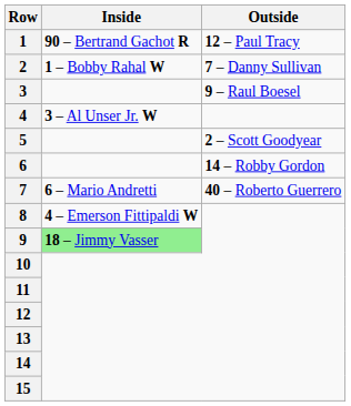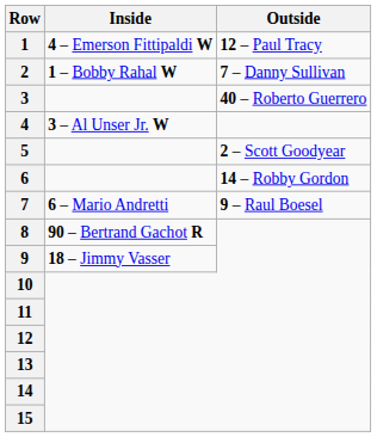1 | Inside: 90 – Bertrand Gachot R -> 4 – Emerson Fittipaldi W
3 | Outside: 9 – Raul Boesel -> 40 – Roberto Guerrero
7 | Outside: 40 – Roberto Guerrero -> 9 – Raul Boesel
8 | Inside: 4 – Emerson Fittipaldi W -> 90 – Bertrand Gachot R
9 | Inside: lightgreen background -> no background
